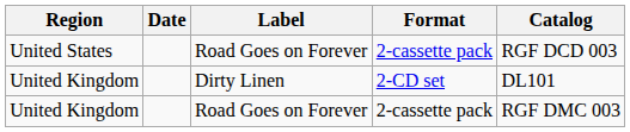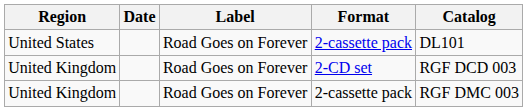United States | Catalog: RGF DCD 003 -> DL101
United Kingdom / 2-CD set | Label: Dirty Linen -> Road Goes on Forever
United Kingdom / 2-CD set | Catalog: DL101 -> RGF DCD 003
